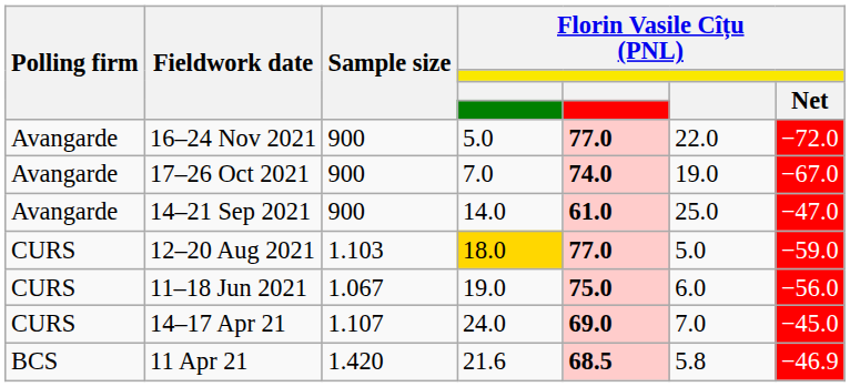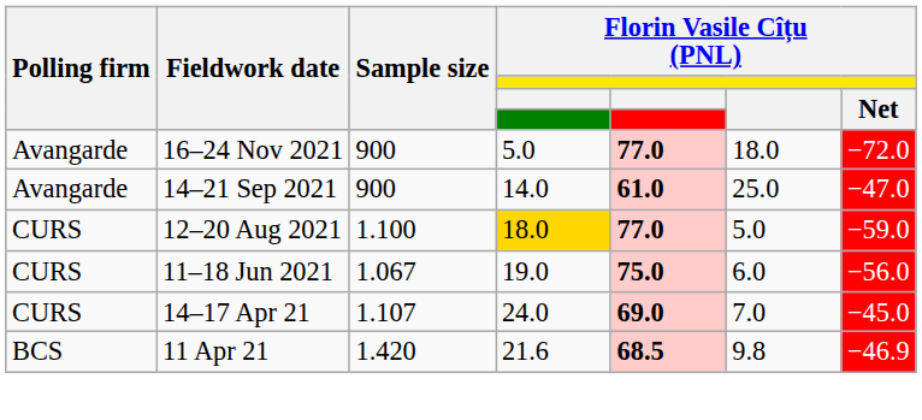16–24 Nov 2021 | column 6: 22.0 -> 18.0
- row: Avangarde | 17–26 Oct 2021 | 900 | 7.0 | 74.0 | 19.0 | −67.0
12–20 Aug 2021 | Sample size: 1.103 -> 1.100
11 Apr 21 | column 6: 5.8 -> 9.8
